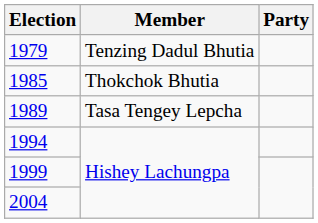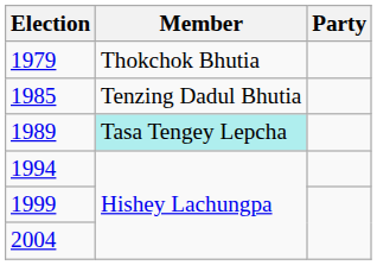1979 | Member: Tenzing Dadul Bhutia -> Thokchok Bhutia
1985 | Member: Thokchok Bhutia -> Tenzing Dadul Bhutia
1989 | Member: no background -> paleturquoise background
